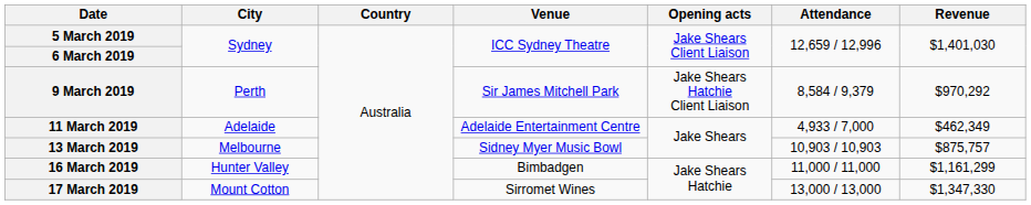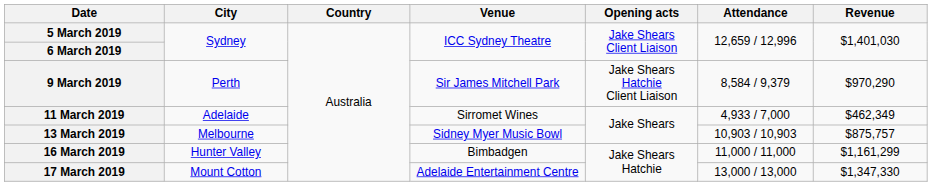9 March 2019 | Revenue: $970,292 -> $970,290
11 March 2019 | Venue: Adelaide Entertainment Centre -> Sirromet Wines
17 March 2019 | Venue: Sirromet Wines -> Adelaide Entertainment Centre
